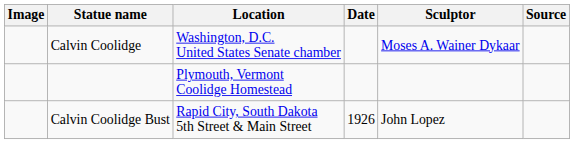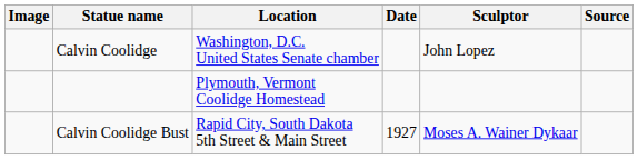Calvin Coolidge | Sculptor: Moses A. Wainer Dykaar -> John Lopez
Calvin Coolidge Bust | Date: 1926 -> 1927
Calvin Coolidge Bust | Sculptor: John Lopez -> Moses A. Wainer Dykaar
